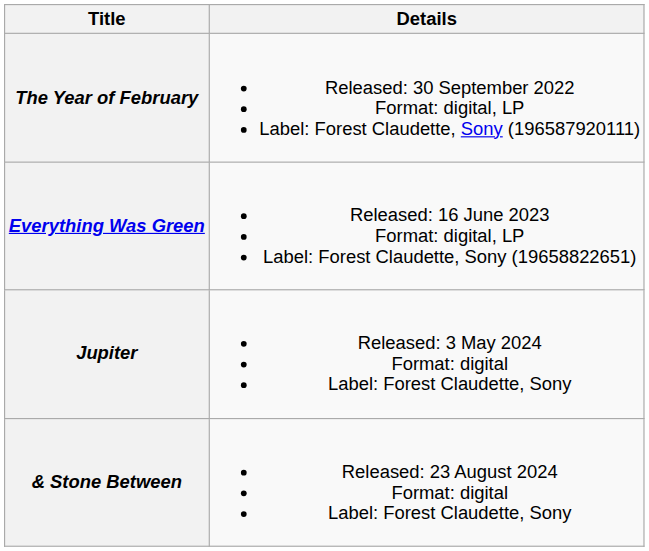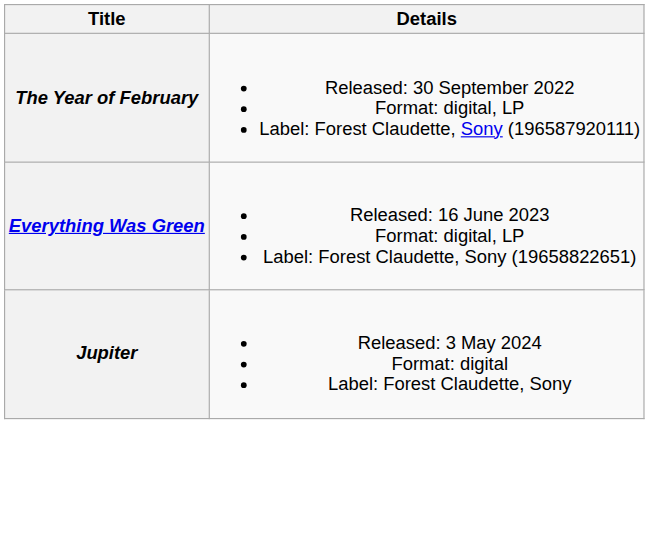- row: & Stone Between | Released: 23 August 2024 Format: digital Label: Forest Claudette, Sony
